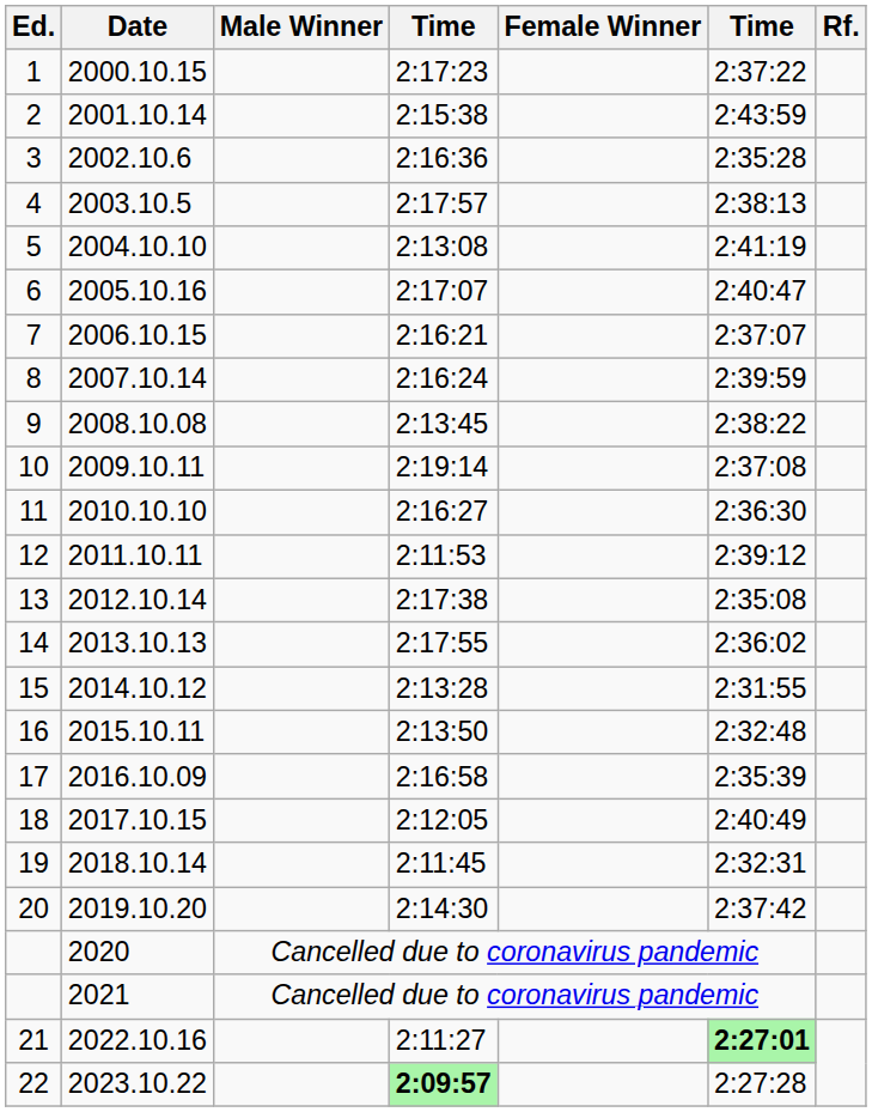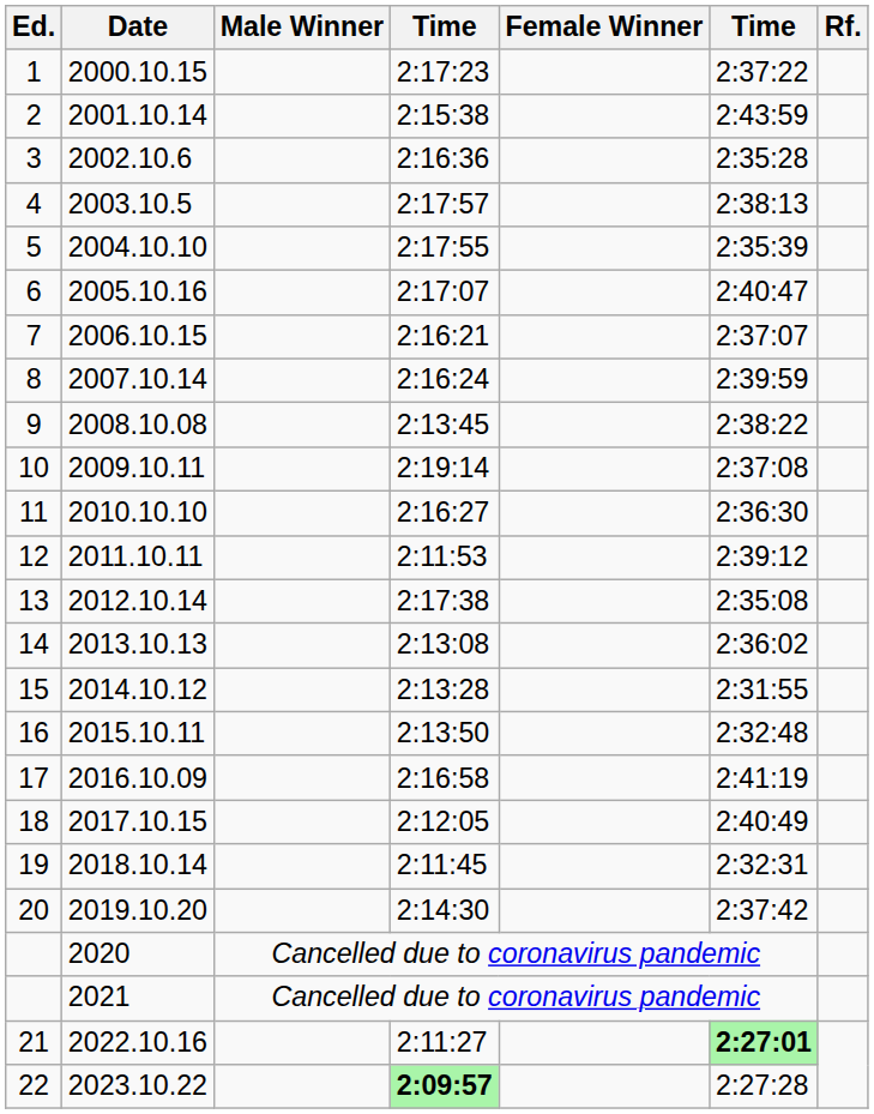2004.10.10 | column 4: 2:13:08 -> 2:17:55
2004.10.10 | column 6: 2:41:19 -> 2:35:39
2013.10.13 | column 4: 2:17:55 -> 2:13:08
2016.10.09 | column 6: 2:35:39 -> 2:41:19
